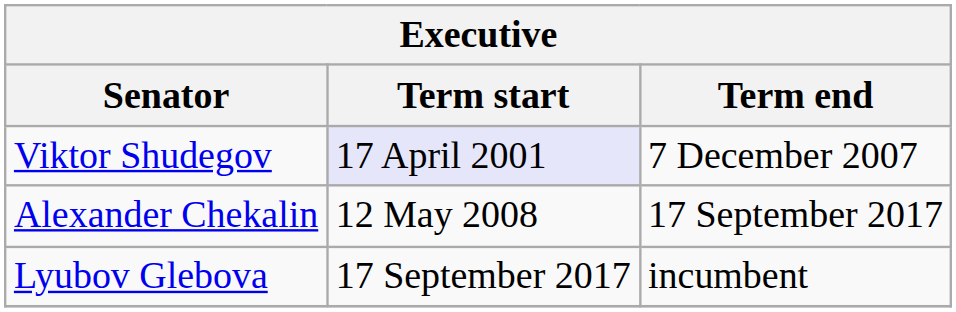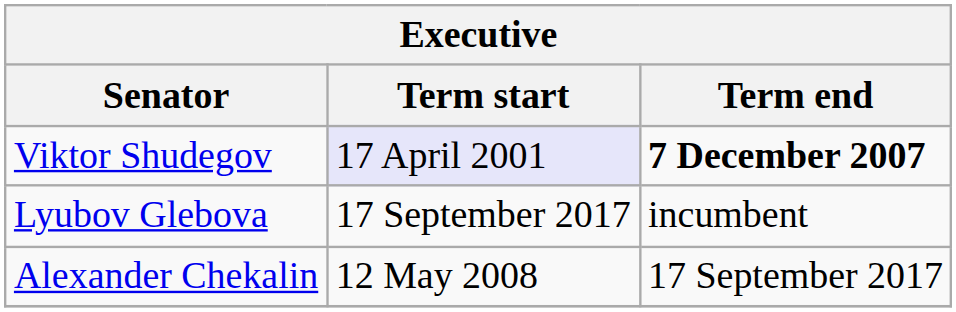Viktor Shudegov | Term end: normal -> bold
rows swapped: Alexander Chekalin <-> Lyubov Glebova
